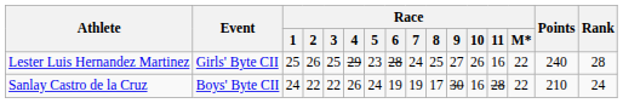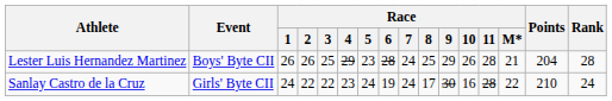Lester Luis Hernandez Martinez | Event: Girls' Byte CII -> Boys' Byte CII
Lester Luis Hernandez Martinez | Race / 1: 25 -> 26
Lester Luis Hernandez Martinez | Race / 9: 27 -> 29
Lester Luis Hernandez Martinez | Race / 11: 16 -> 28
Lester Luis Hernandez Martinez | Race / M*: 22 -> 21
Lester Luis Hernandez Martinez | Points: 240 -> 204
Sanlay Castro de la Cruz | Event: Boys' Byte CII -> Girls' Byte CII
Sanlay Castro de la Cruz | Race / 4: 26 -> 23
Sanlay Castro de la Cruz | Race / 7: 19 -> 24
